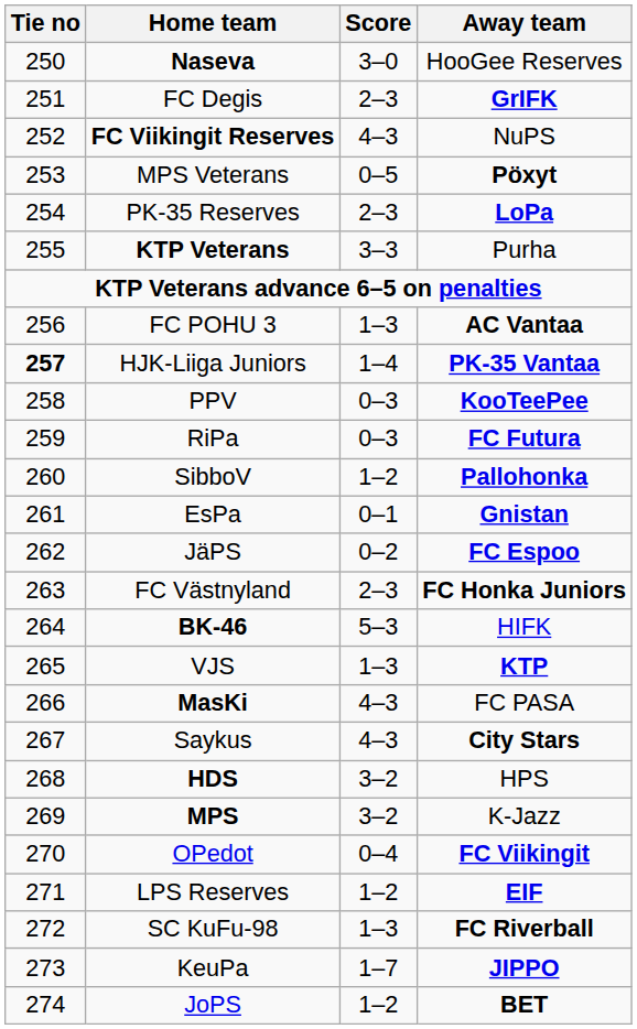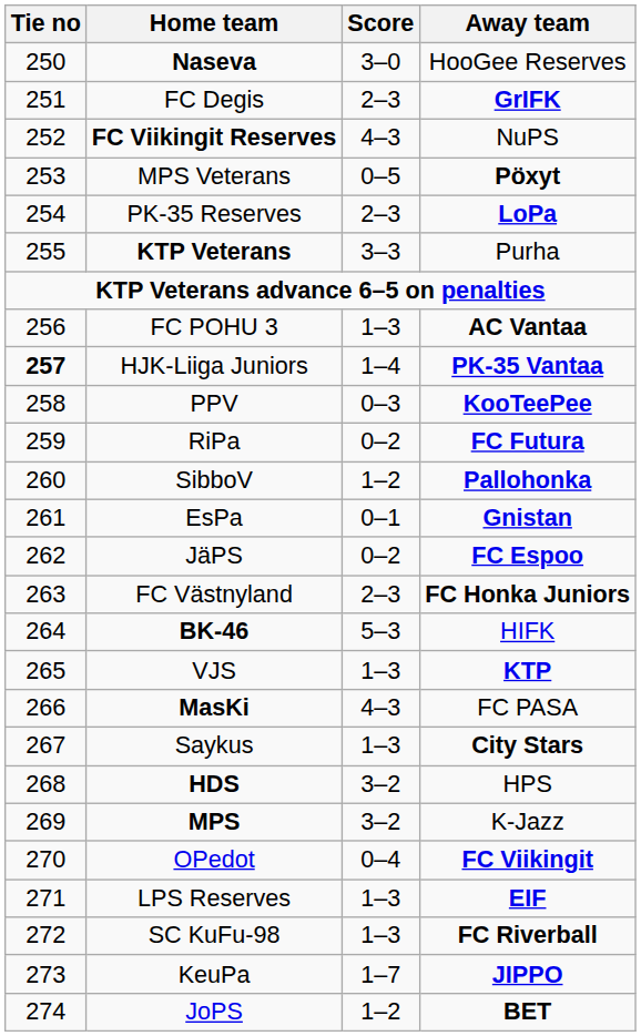RiPa | Score: 0–3 -> 0–2
Saykus | Score: 4–3 -> 1–3
LPS Reserves | Score: 1–2 -> 1–3
